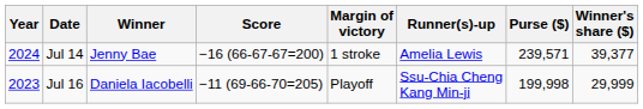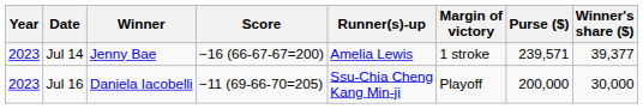columns swapped: Margin of victory <-> Runner(s)-up
Jul 14 | Year: 2024 -> 2023
Jul 16 | Purse ($): 199,998 -> 200,000
Jul 16 | Winner's share ($): 29,999 -> 30,000
